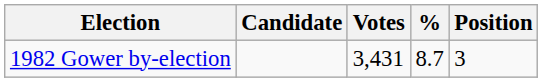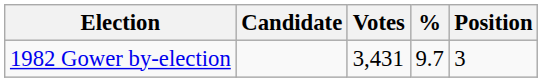1982 Gower by-election | %: 8.7 -> 9.7
